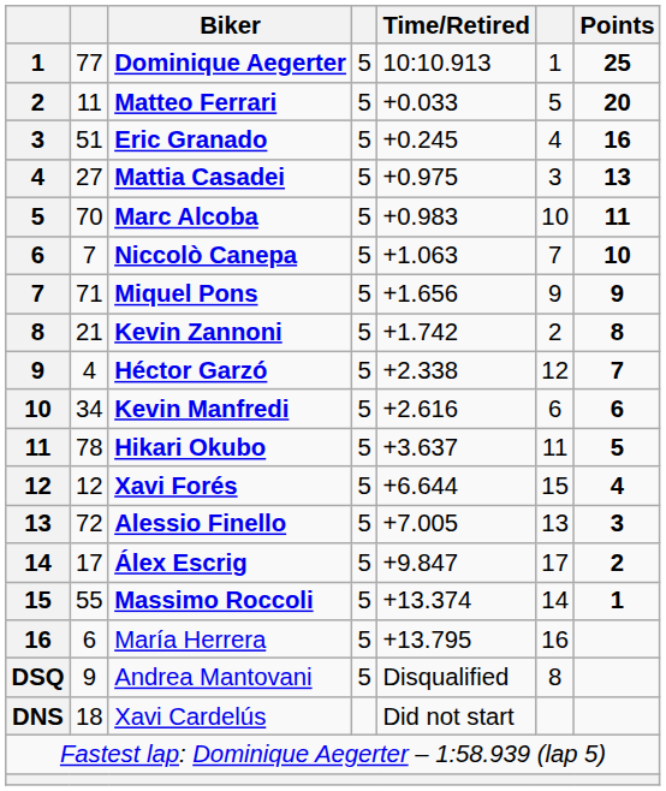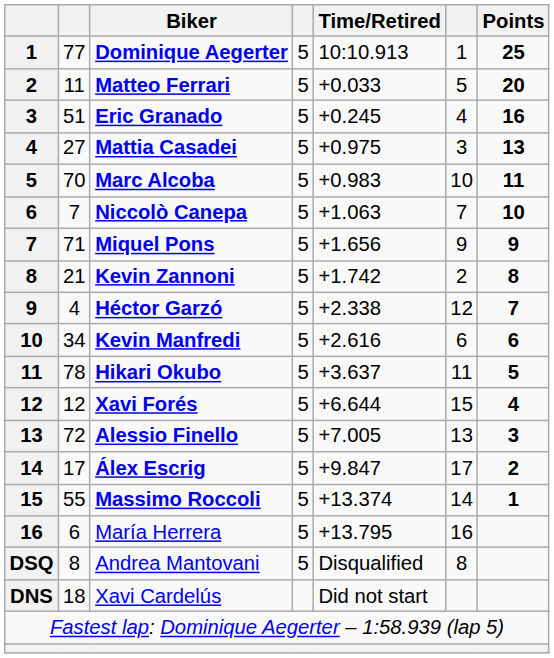Andrea Mantovani | column 2: 9 -> 8
